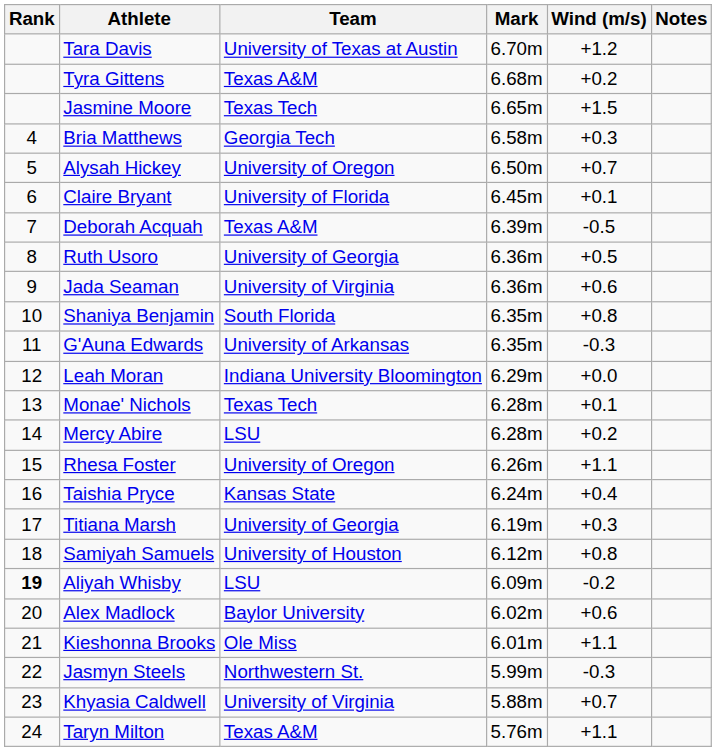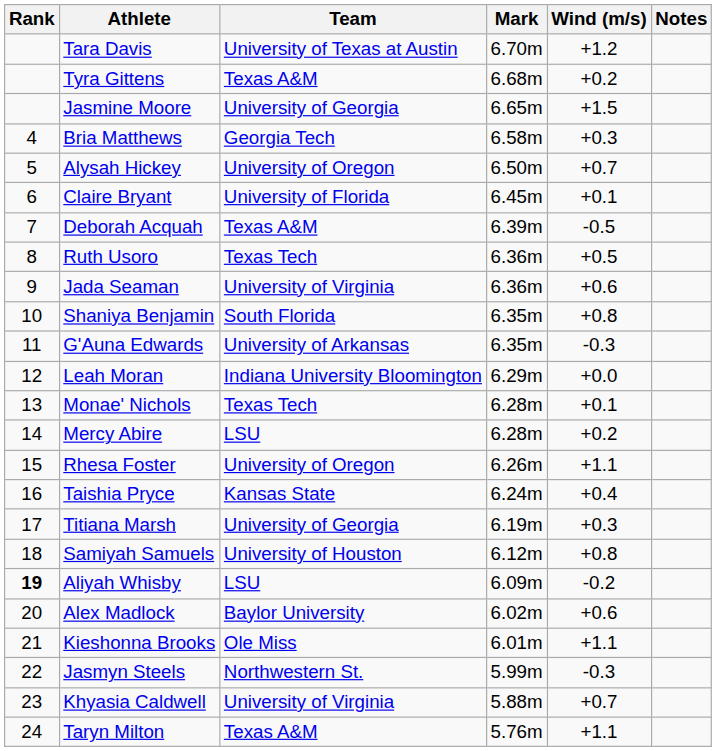Jasmine Moore | Team: Texas Tech -> University of Georgia
Ruth Usoro | Team: University of Georgia -> Texas Tech
